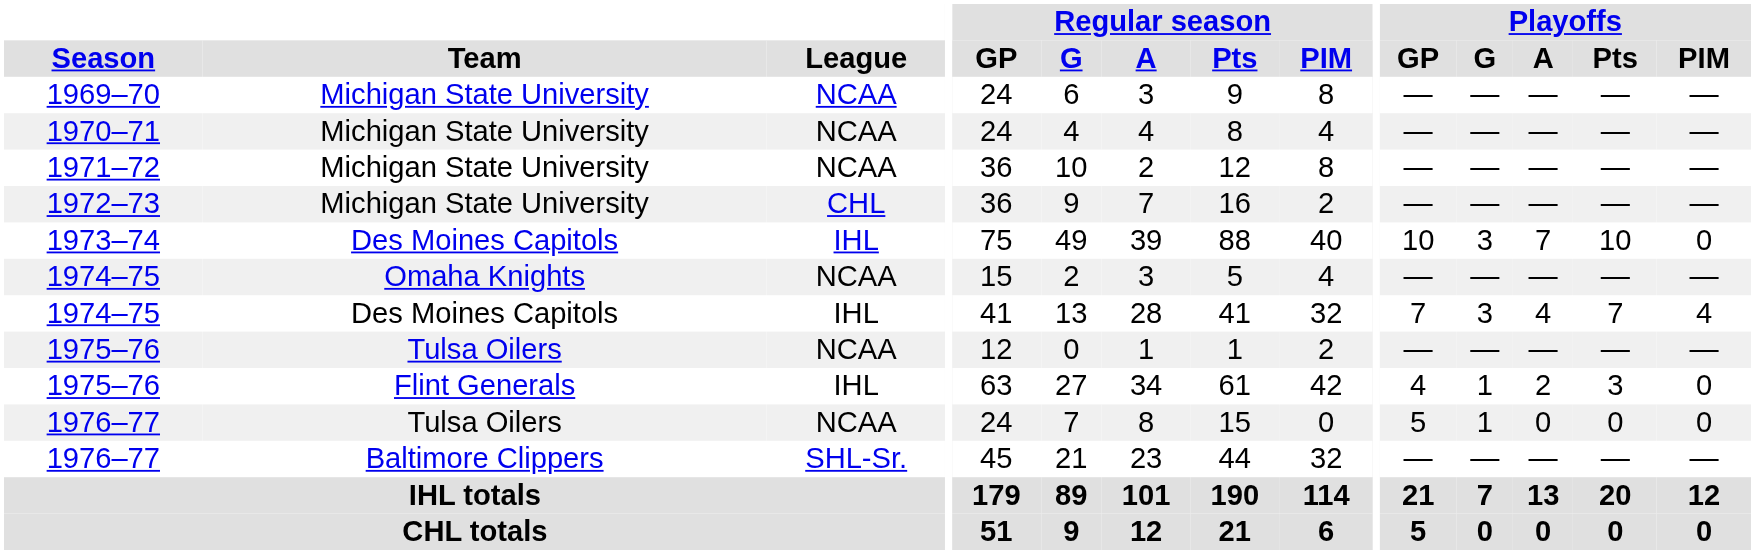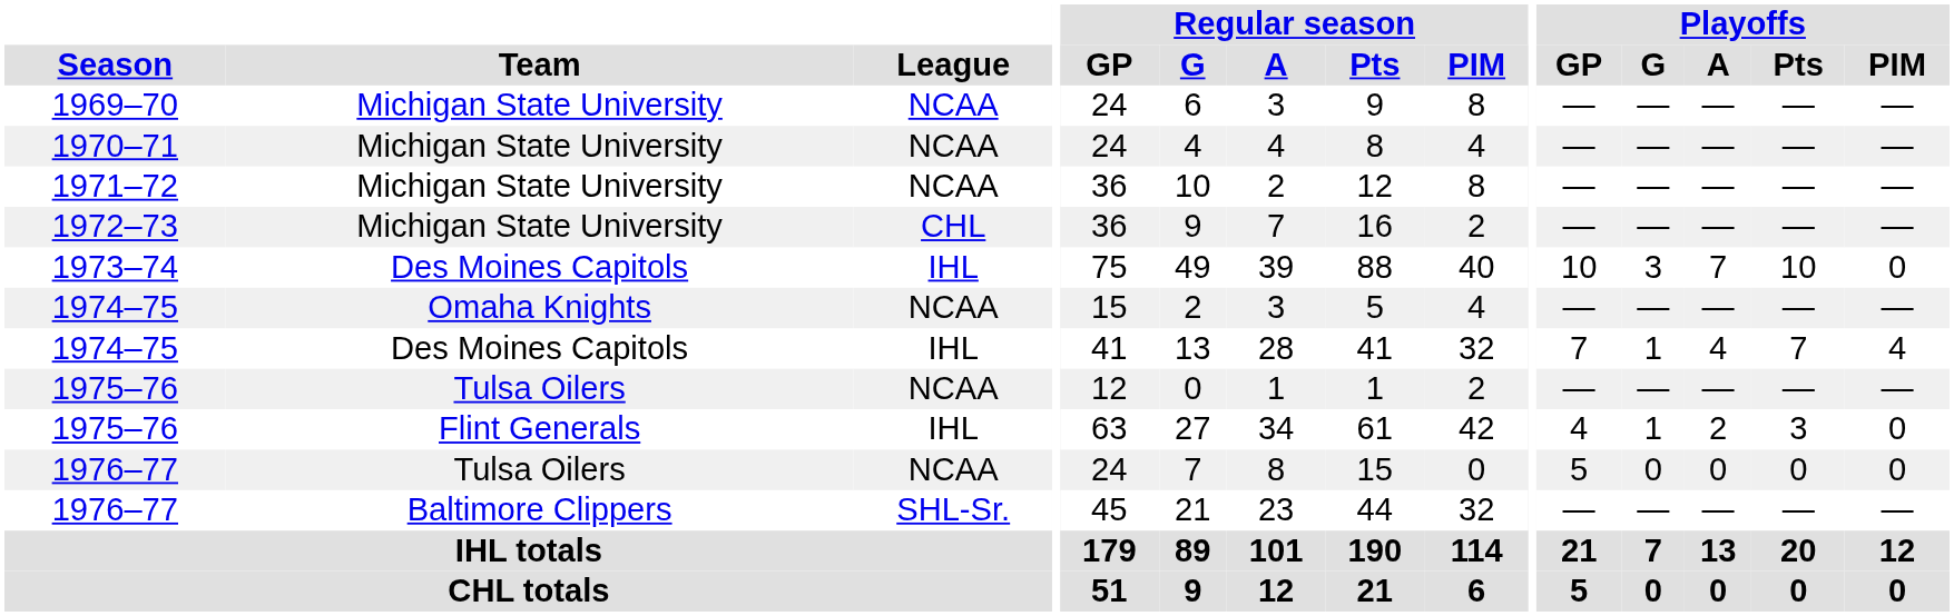1974–75 / Des Moines Capitols | Playoffs / G: 3 -> 1
1976–77 / Tulsa Oilers | Playoffs / G: 1 -> 0
